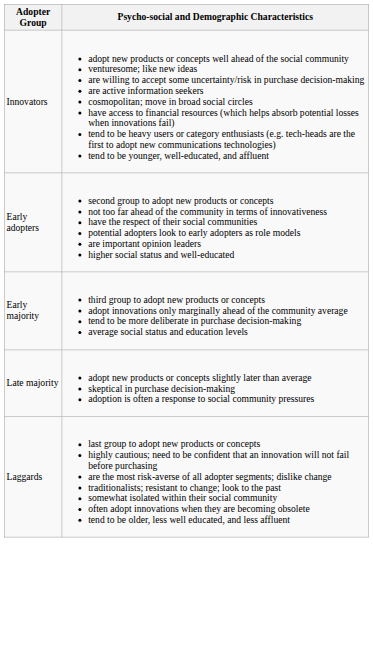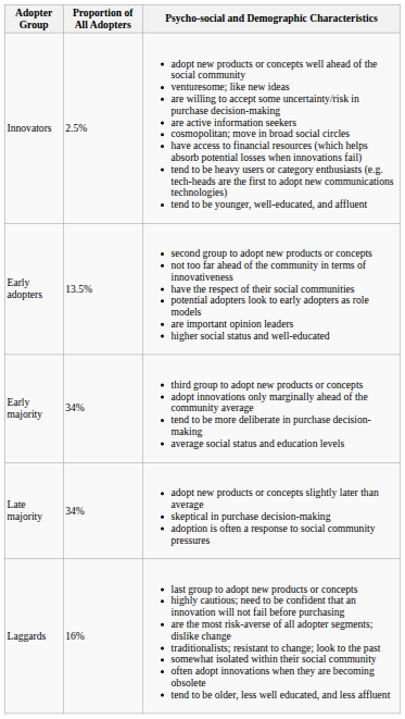+ column: Proportion of All Adopters | 2.5% | 13.5% | 34% | 34% | 16%
